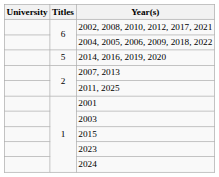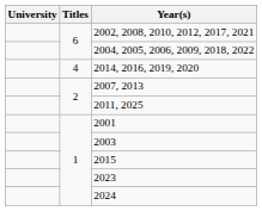2014, 2016, 2019, 2020 | Titles: 5 -> 4
